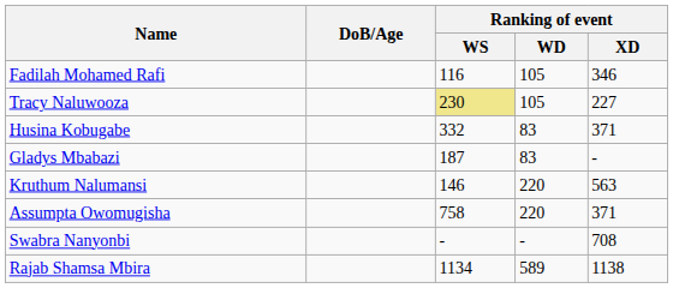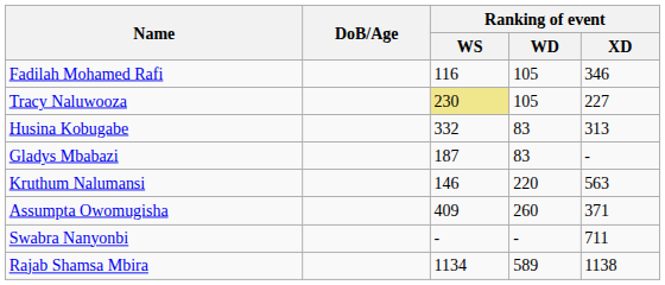Husina Kobugabe | Ranking of event / XD: 371 -> 313
Assumpta Owomugisha | Ranking of event / WS: 758 -> 409
Assumpta Owomugisha | Ranking of event / WD: 220 -> 260
Swabra Nanyonbi | Ranking of event / XD: 708 -> 711
